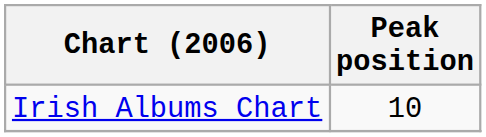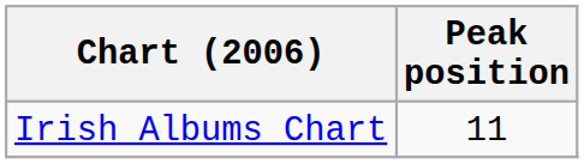Irish Albums Chart | Peak position: 10 -> 11
